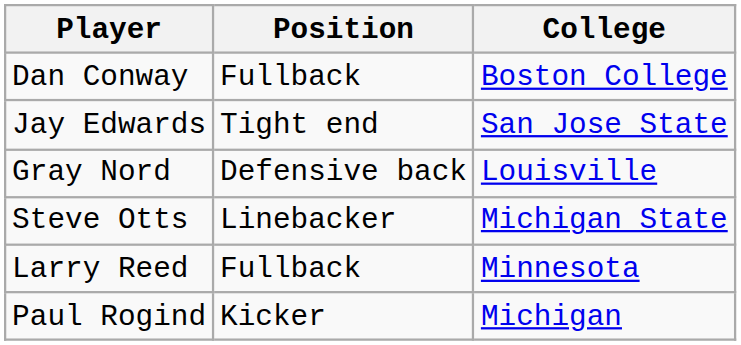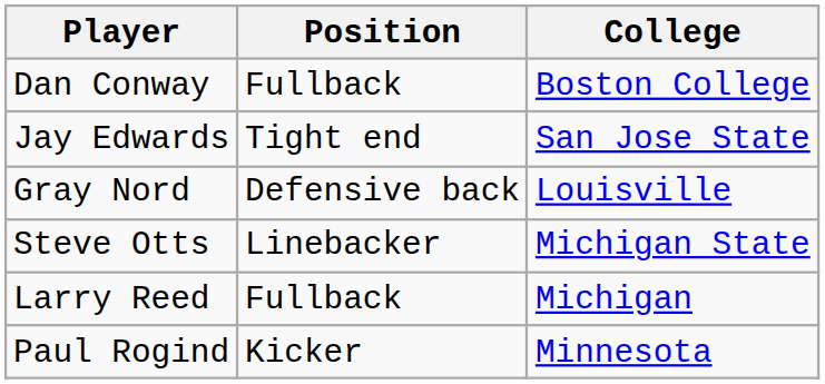Larry Reed | College: Minnesota -> Michigan
Paul Rogind | College: Michigan -> Minnesota
